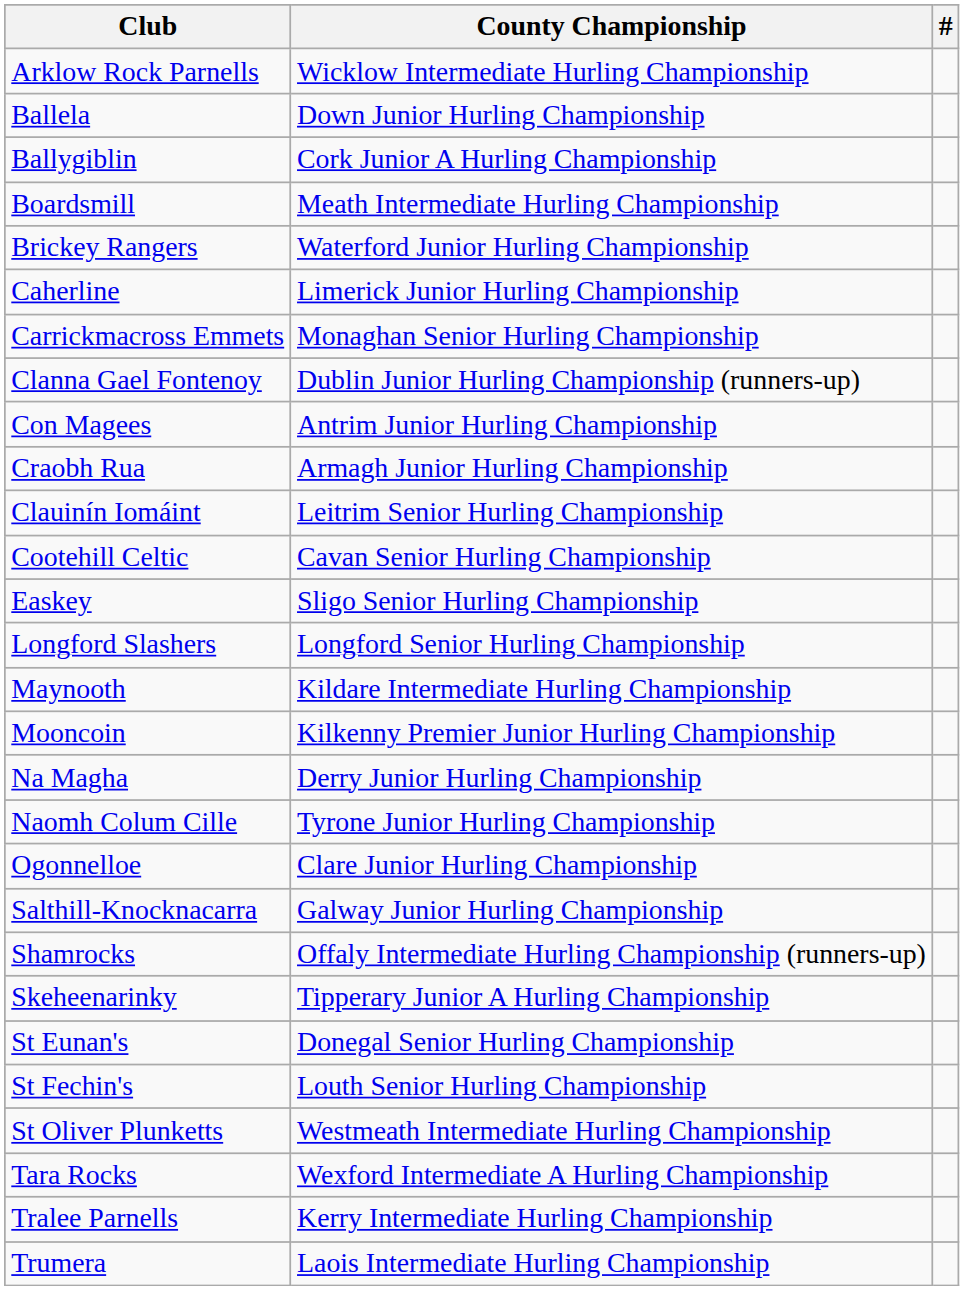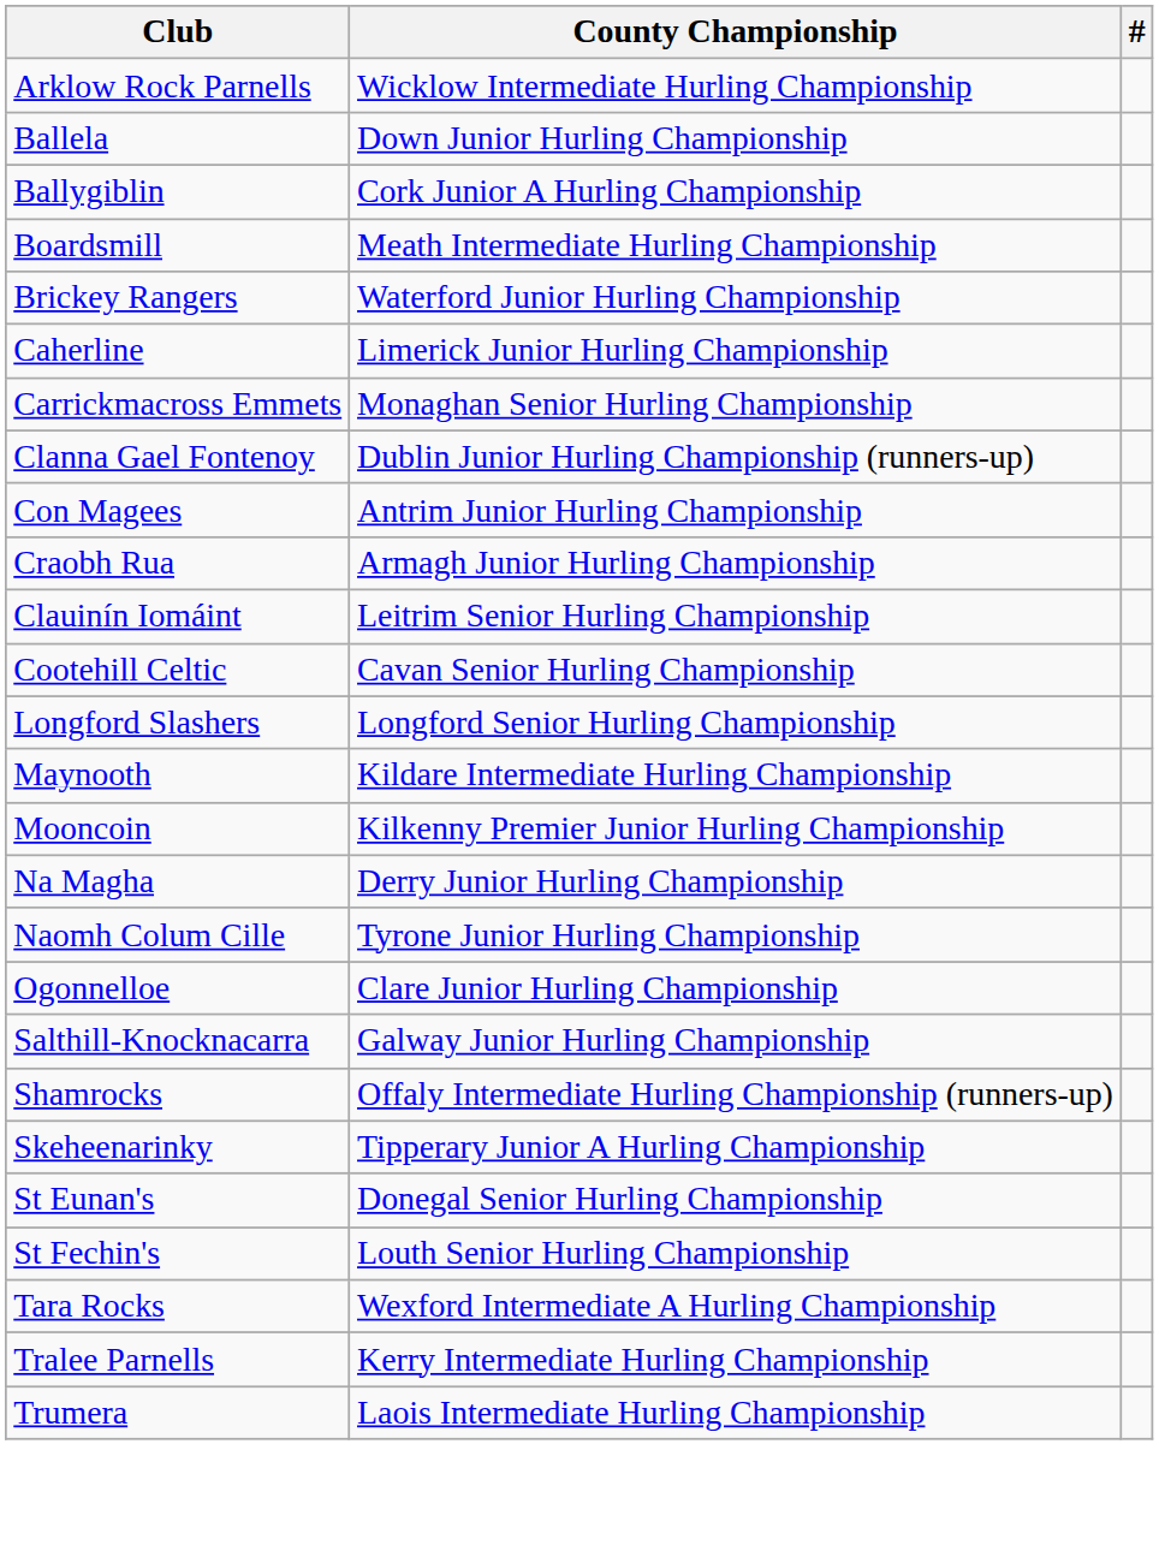- row: Easkey | Sligo Senior Hurling Championship
- row: St Oliver Plunketts | Westmeath Intermediate Hurling Championship
